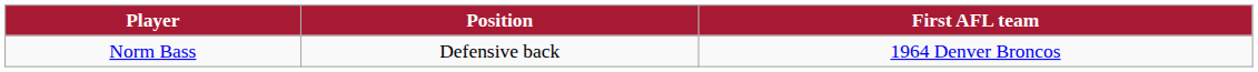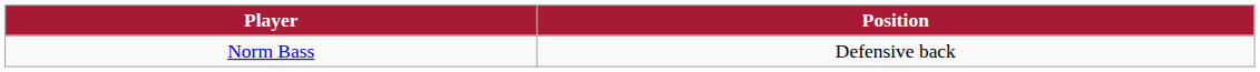- column: First AFL team | 1964 Denver Broncos
